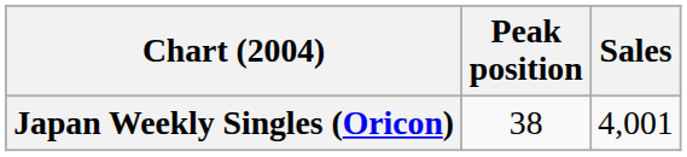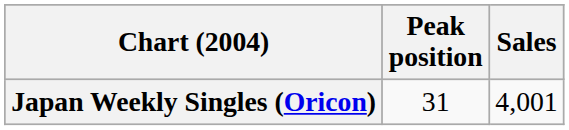Japan Weekly Singles (Oricon) | Peak position: 38 -> 31
